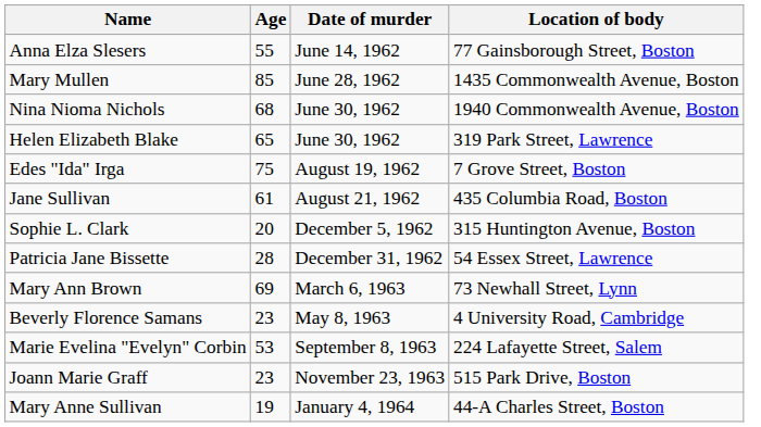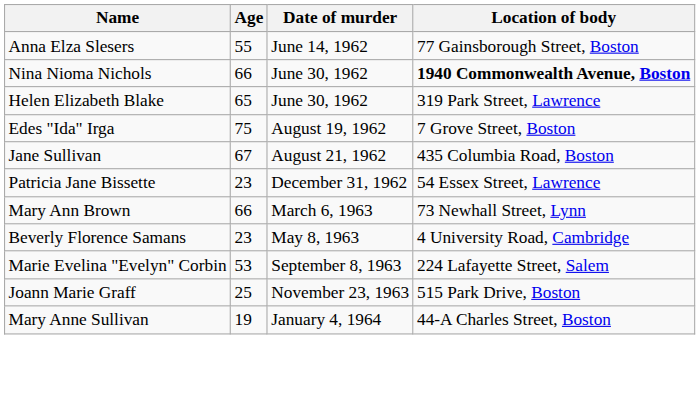- row: Mary Mullen | 85 | June 28, 1962 | 1435 Commonwealth Avenue, Boston
Nina Nioma Nichols | Age: 68 -> 66
Nina Nioma Nichols | Location of body: normal -> bold
Jane Sullivan | Age: 61 -> 67
- row: Sophie L. Clark | 20 | December 5, 1962 | 315 Huntington Avenue, Boston
Patricia Jane Bissette | Age: 28 -> 23
Mary Ann Brown | Age: 69 -> 66
Joann Marie Graff | Age: 23 -> 25
